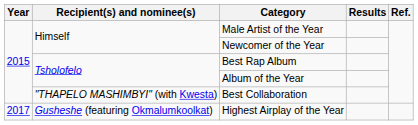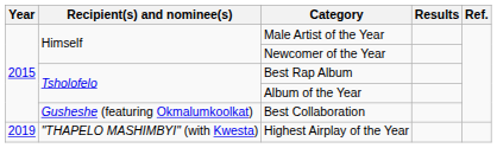Best Collaboration | Recipient(s) and nominee(s): "THAPELO MASHIMBYI" (with Kwesta) -> Gusheshe (featuring Okmalumkoolkat)
Highest Airplay of the Year | Year: 2017 -> 2019
Highest Airplay of the Year | Recipient(s) and nominee(s): Gusheshe (featuring Okmalumkoolkat) -> "THAPELO MASHIMBYI" (with Kwesta)
